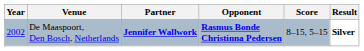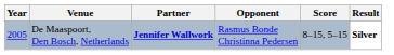De Maaspoort, Den Bosch, Netherlands | Year: 2002 -> 2005
De Maaspoort, Den Bosch, Netherlands | Opponent: bold -> normal
